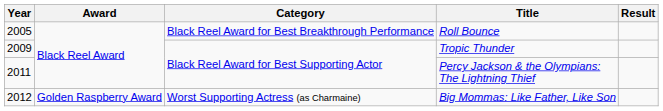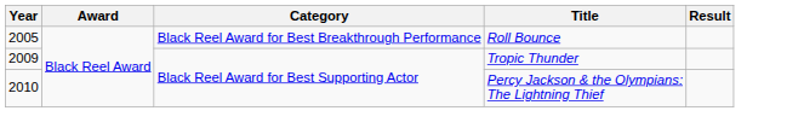Percy Jackson & the Olympians: The Lightning Thief | Year: 2011 -> 2010
- row: 2012 | Golden Raspberry Award | Worst Supporting Actress (as Charmaine) | Big Mommas: Like Father, Like Son
